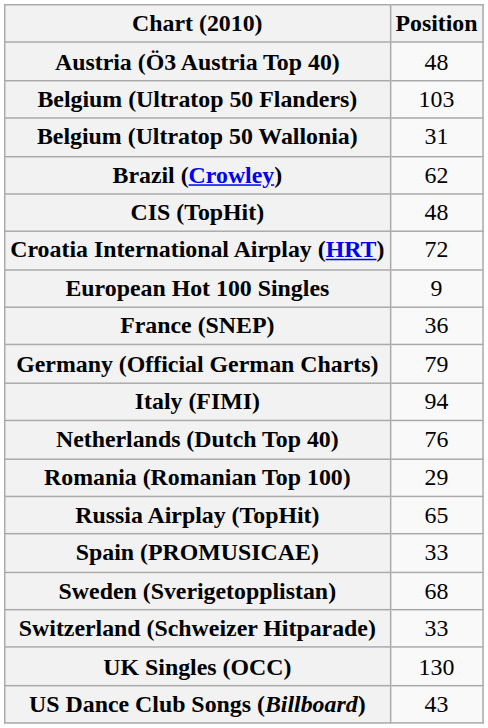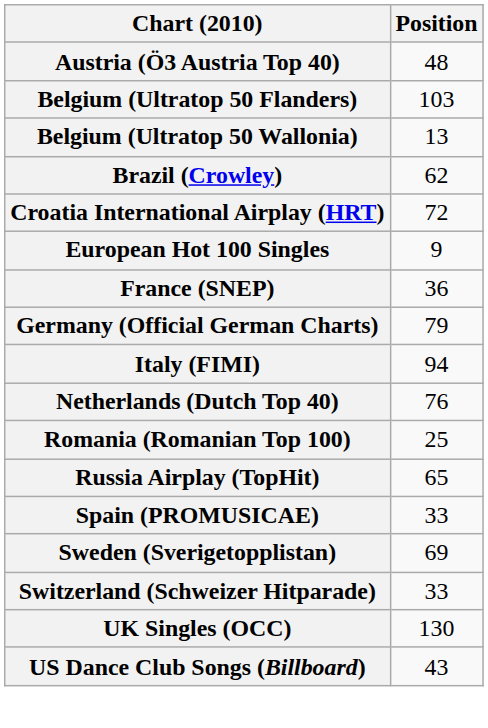Belgium (Ultratop 50 Wallonia) | Position: 31 -> 13
- row: CIS (TopHit) | 48
Romania (Romanian Top 100) | Position: 29 -> 25
Sweden (Sverigetopplistan) | Position: 68 -> 69
